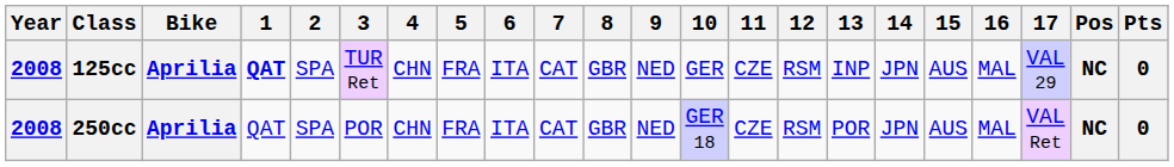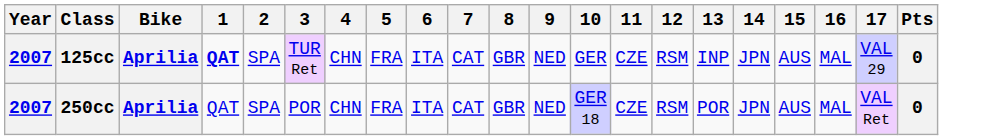- column: Pos | NC | NC
125cc | Year: 2008 -> 2007
250cc | Year: 2008 -> 2007
